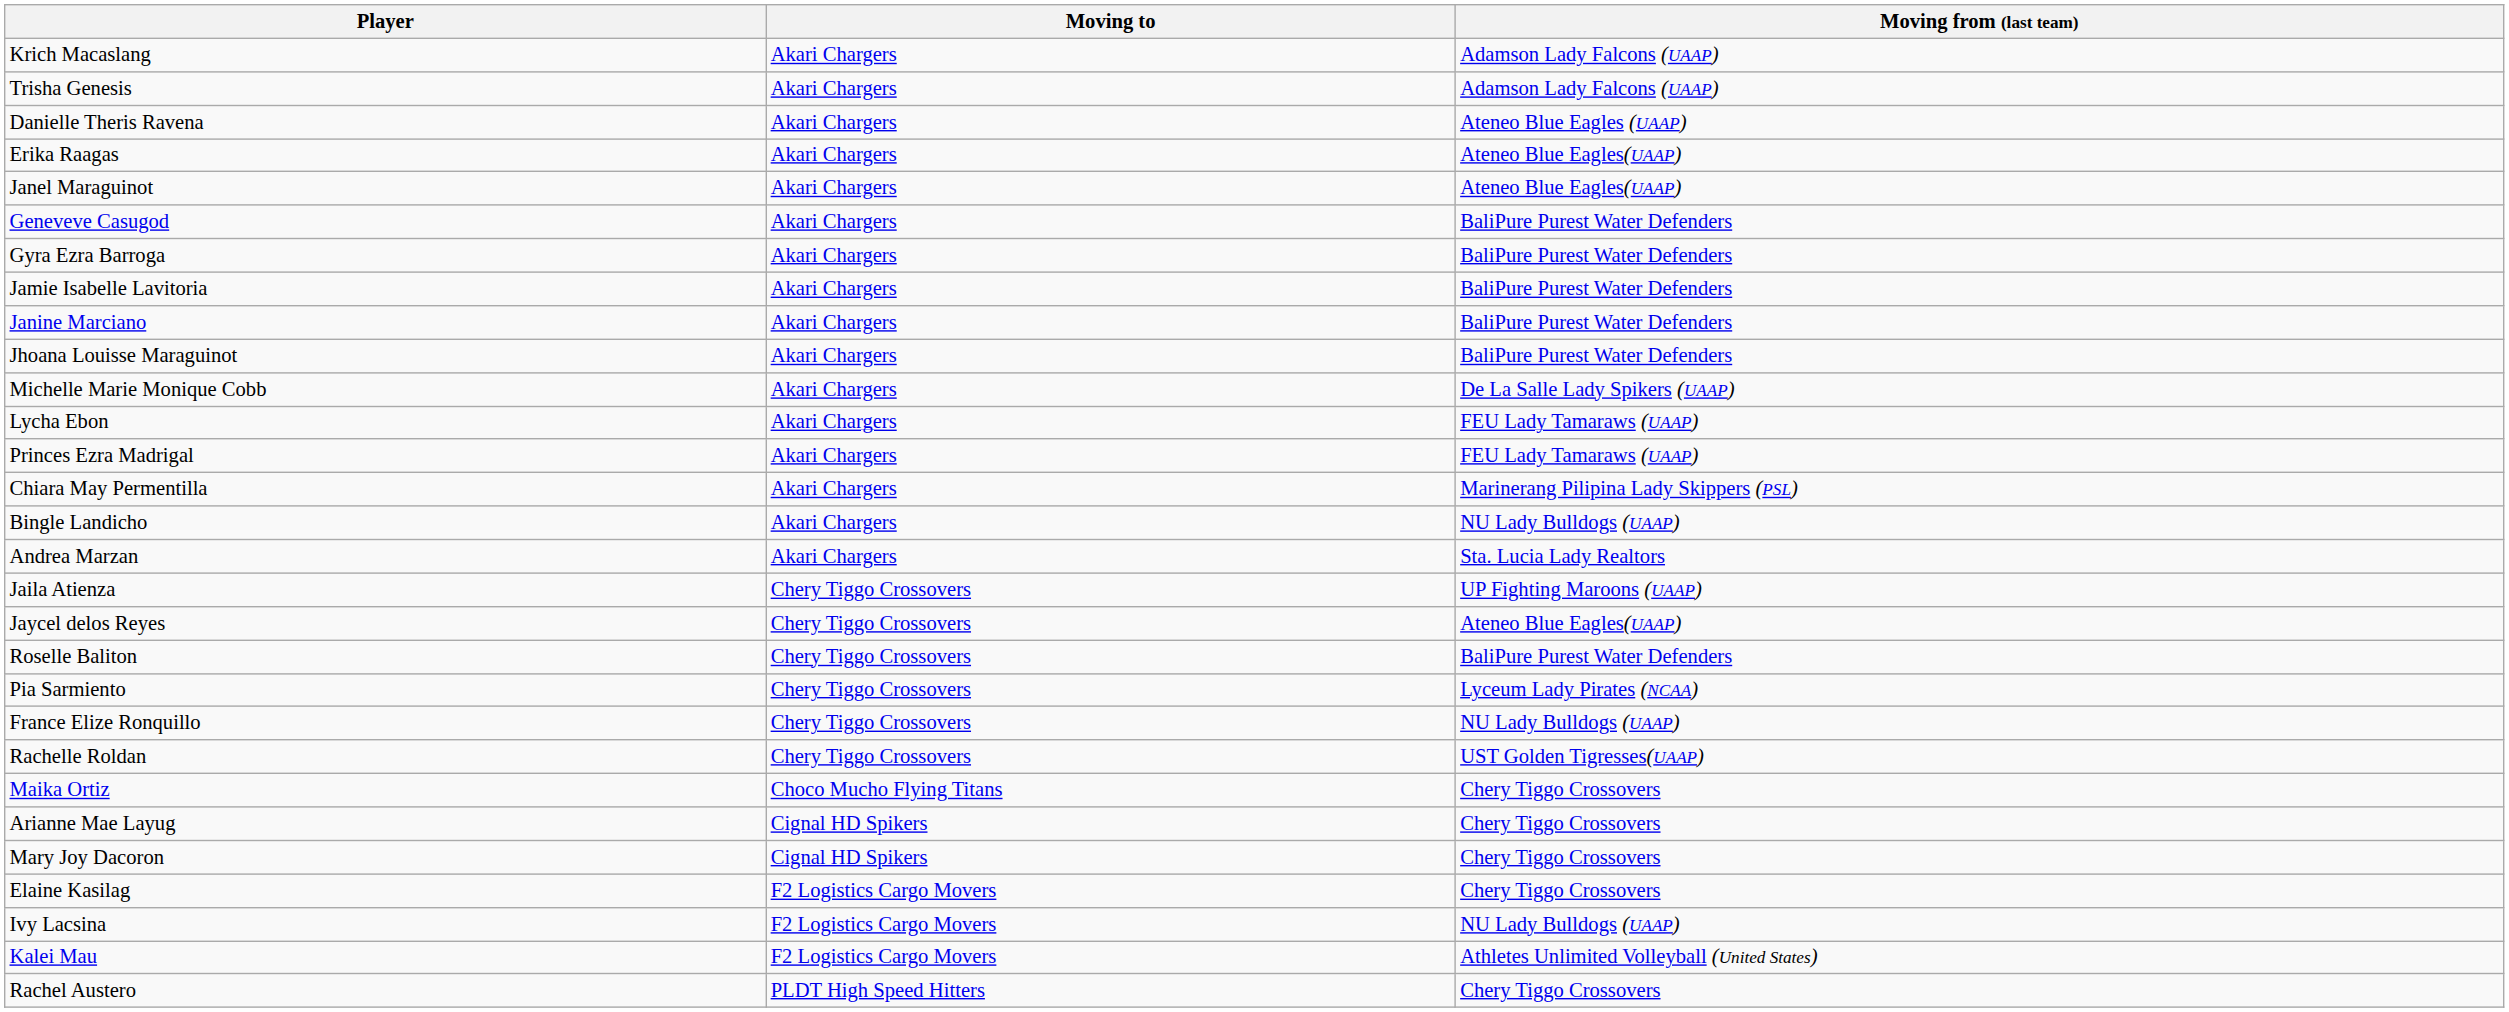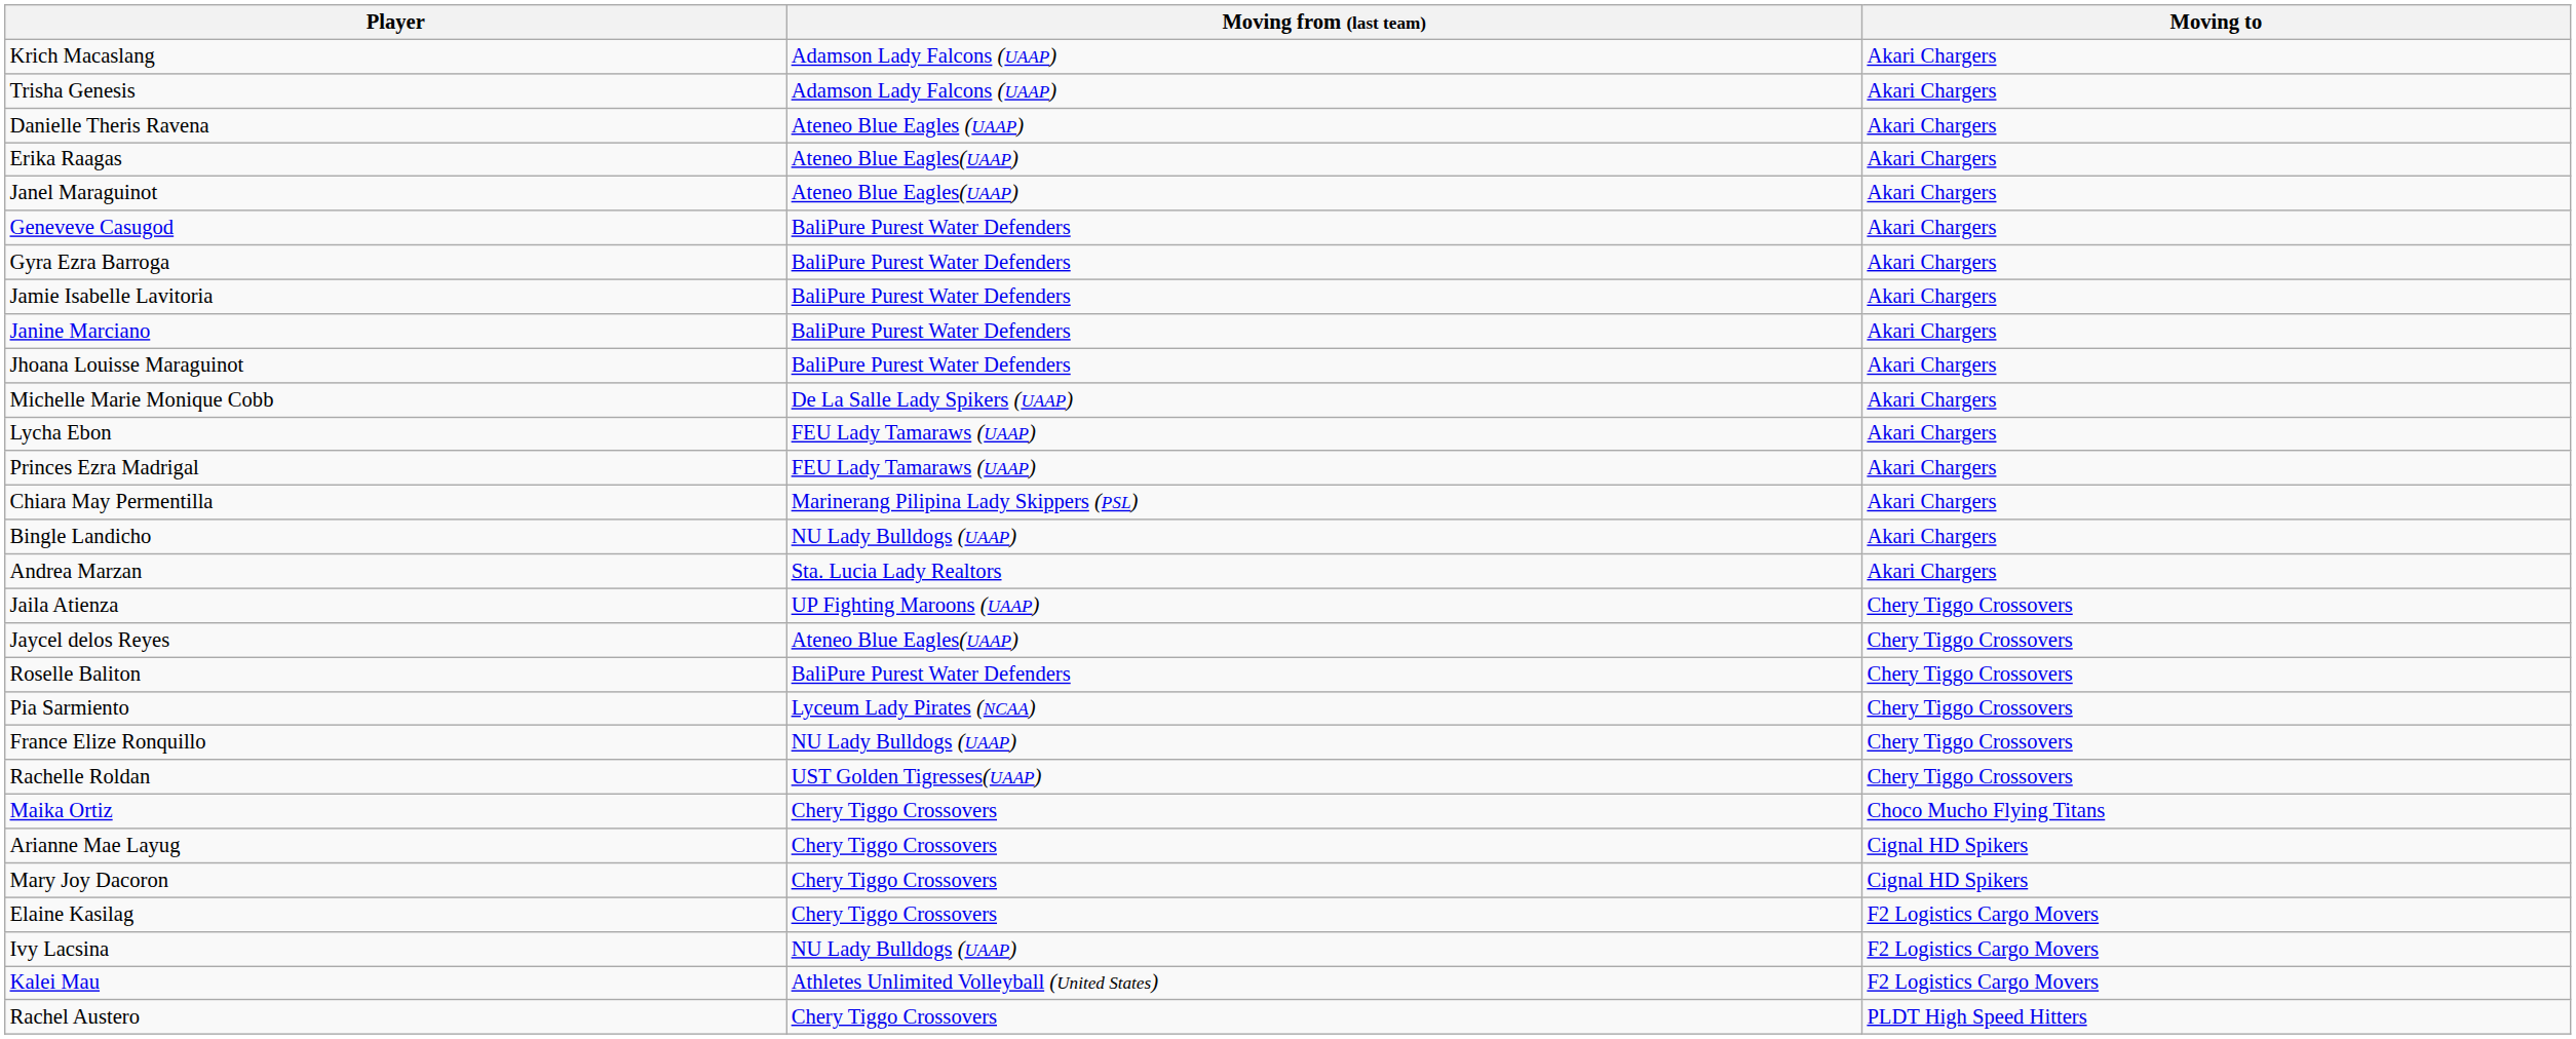columns swapped: Moving from (last team) <-> Moving to
